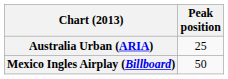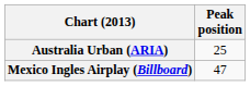Mexico Ingles Airplay (Billboard) | Peak position: 50 -> 47
